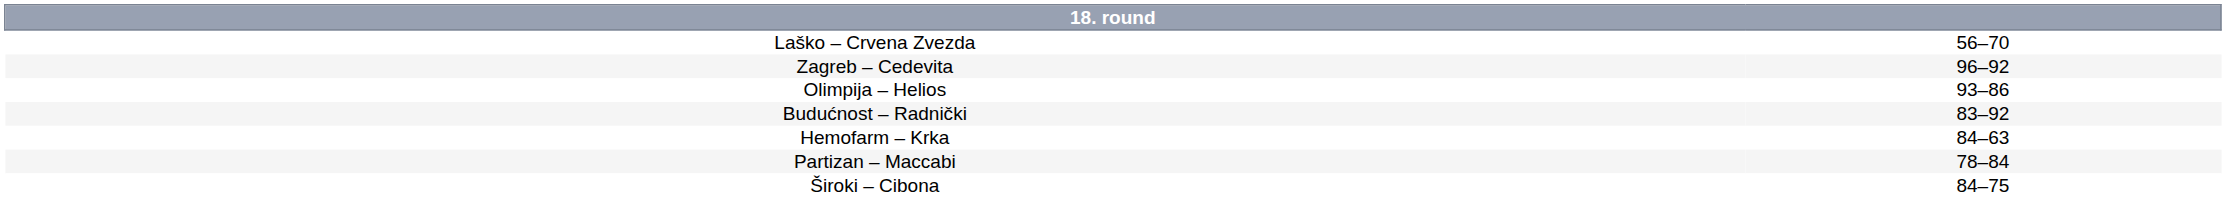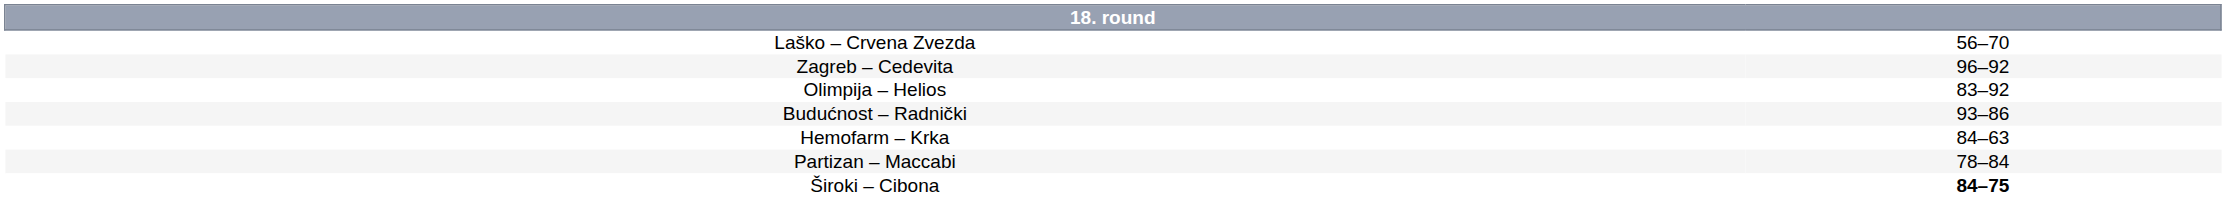Olimpija – Helios | column 2: 93–86 -> 83–92
Budućnost – Radnički | column 2: 83–92 -> 93–86
Široki – Cibona | column 2: normal -> bold
